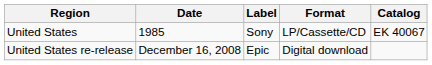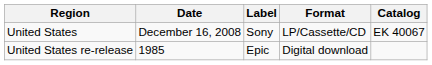United States | Date: 1985 -> December 16, 2008
United States re-release | Date: December 16, 2008 -> 1985
